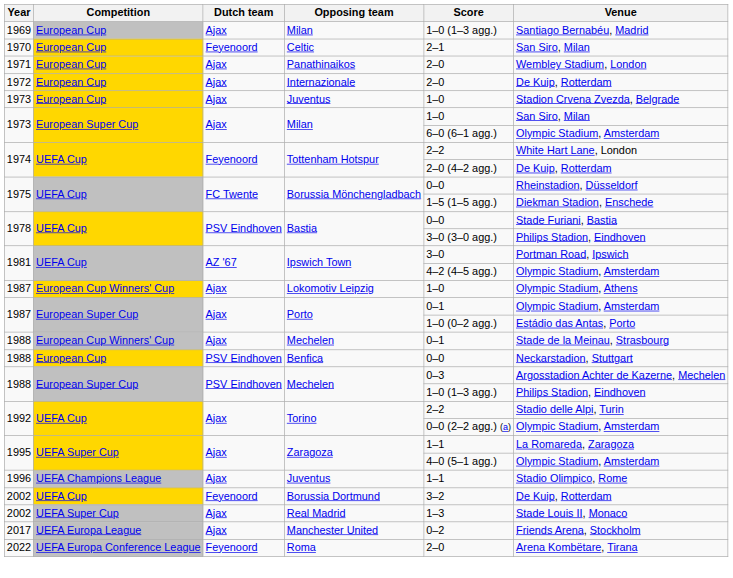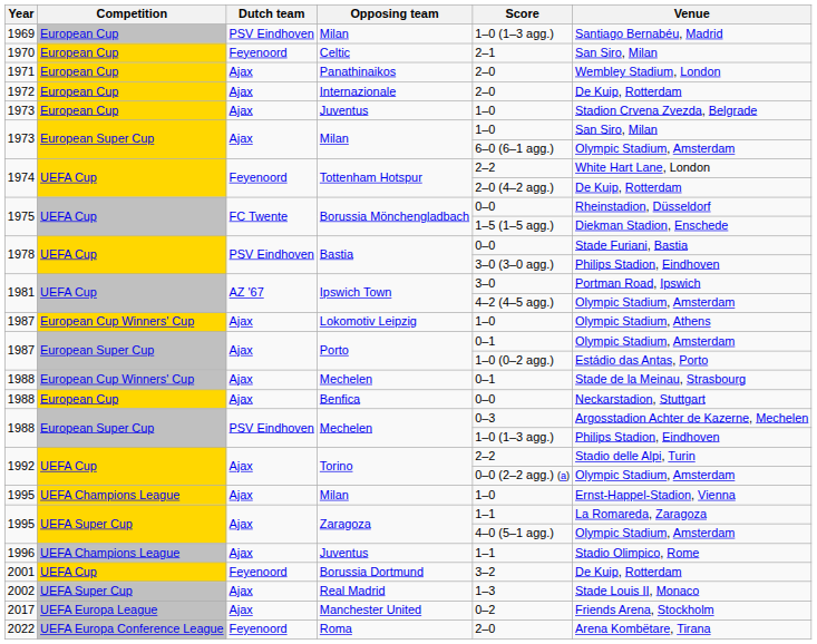European Cup / Milan | Dutch team: Ajax -> PSV Eindhoven
Benfica | Dutch team: PSV Eindhoven -> Ajax
+ row: 1995 | UEFA Champions League | Ajax | Milan | 1–0 | Ernst-Happel-Stadion, Vienna
Borussia Dortmund | Year: 2002 -> 2001
